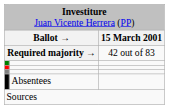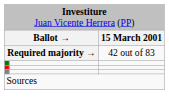- row: Absentees
